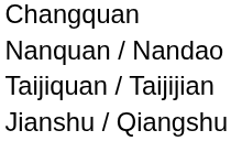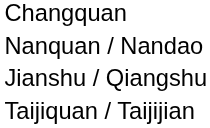rows swapped: Taijiquan / Taijijian <-> Jianshu / Qiangshu
